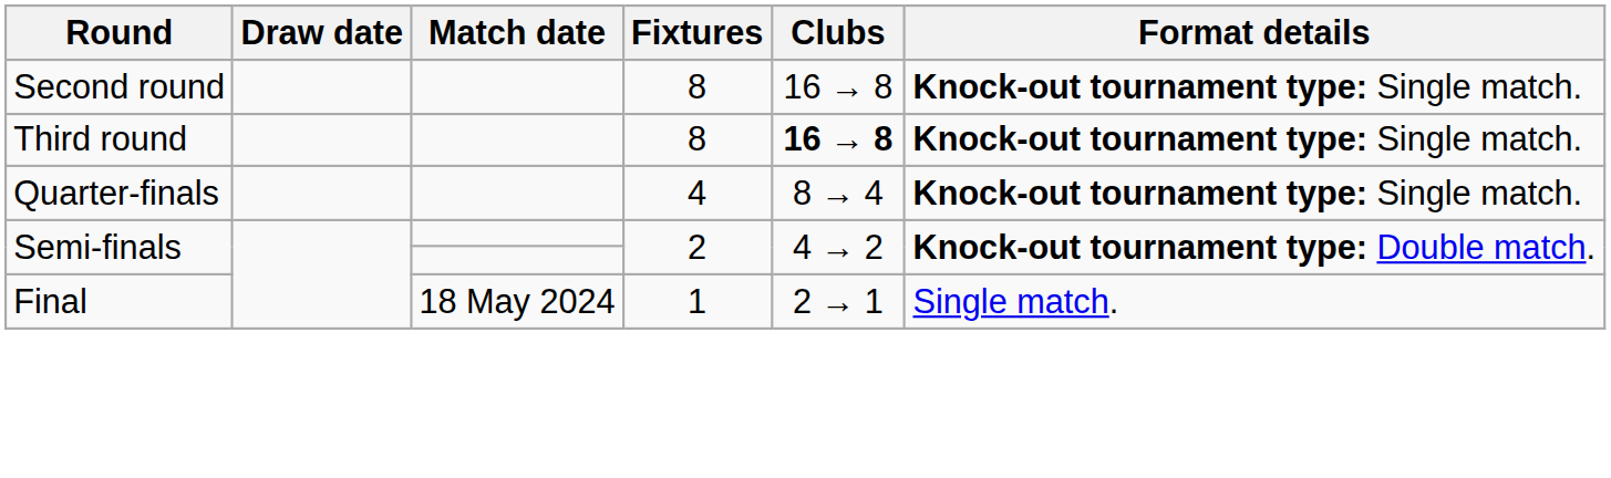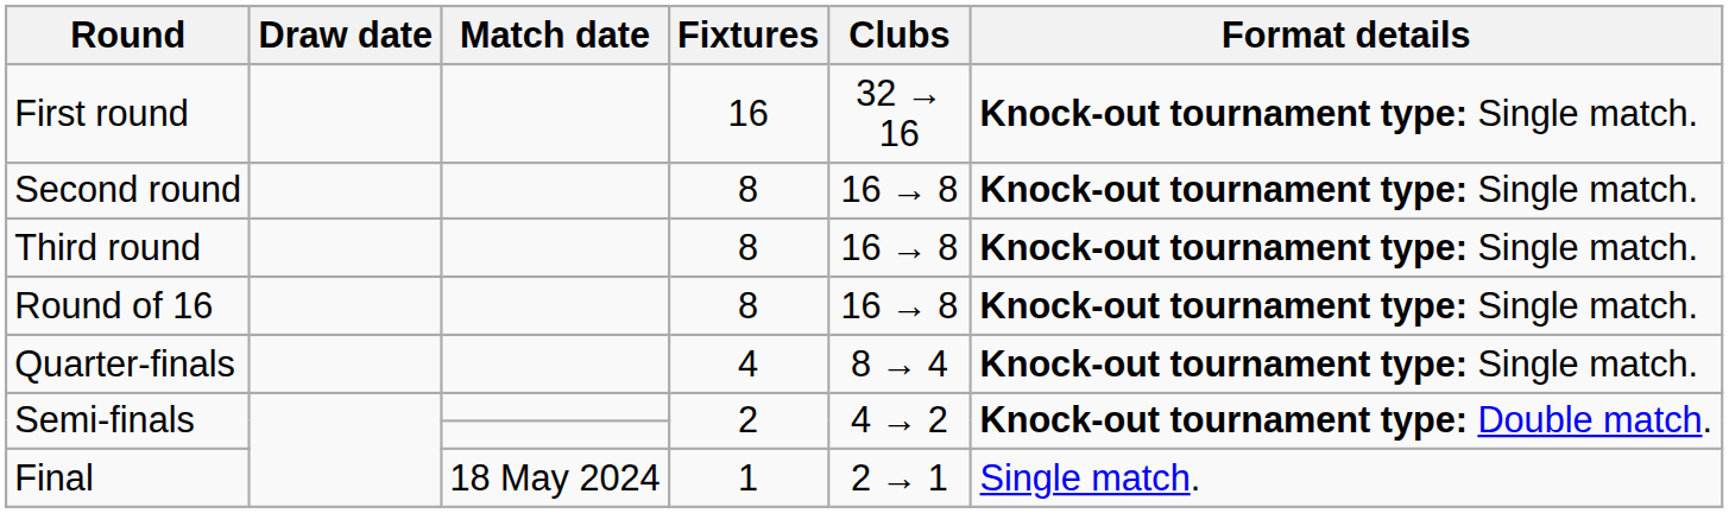+ row: First round | 16 | 32 → 16 | Knock-out tournament type: Single match.
Third round | Clubs: bold -> normal
+ row: Round of 16 | 8 | 16 → 8 | Knock-out tournament type: Single match.
